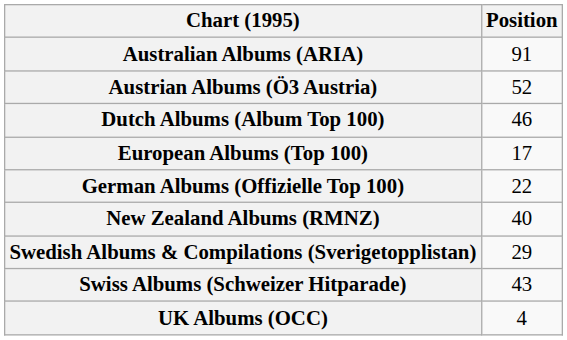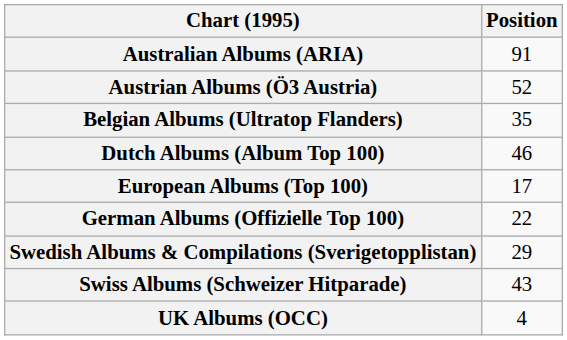+ row: Belgian Albums (Ultratop Flanders) | 35
- row: New Zealand Albums (RMNZ) | 40
